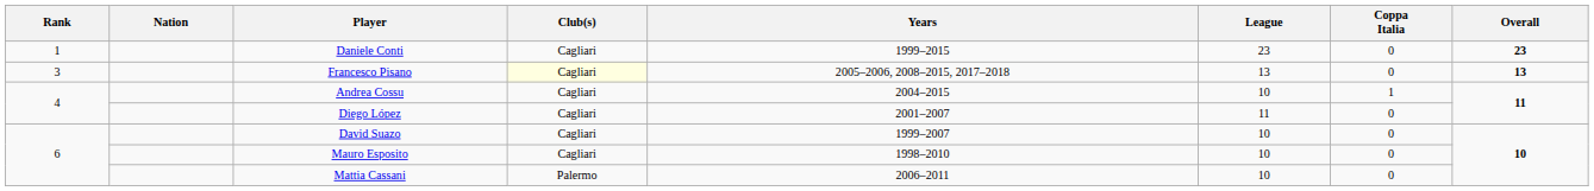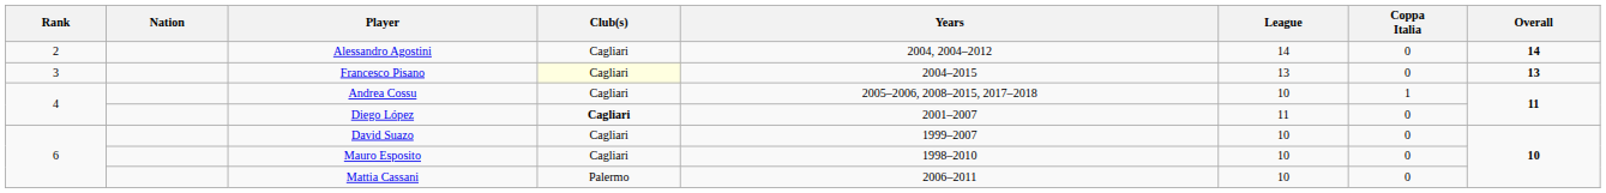- row: 1 | Daniele Conti | Cagliari | 1999–2015 | 23 | 0 | 23
+ row: 2 | Alessandro Agostini | Cagliari | 2004, 2004–2012 | 14 | 0 | 14
Francesco Pisano | Years: 2005–2006, 2008–2015, 2017–2018 -> 2004–2015
Andrea Cossu | Years: 2004–2015 -> 2005–2006, 2008–2015, 2017–2018
Diego López | Club(s): normal -> bold
